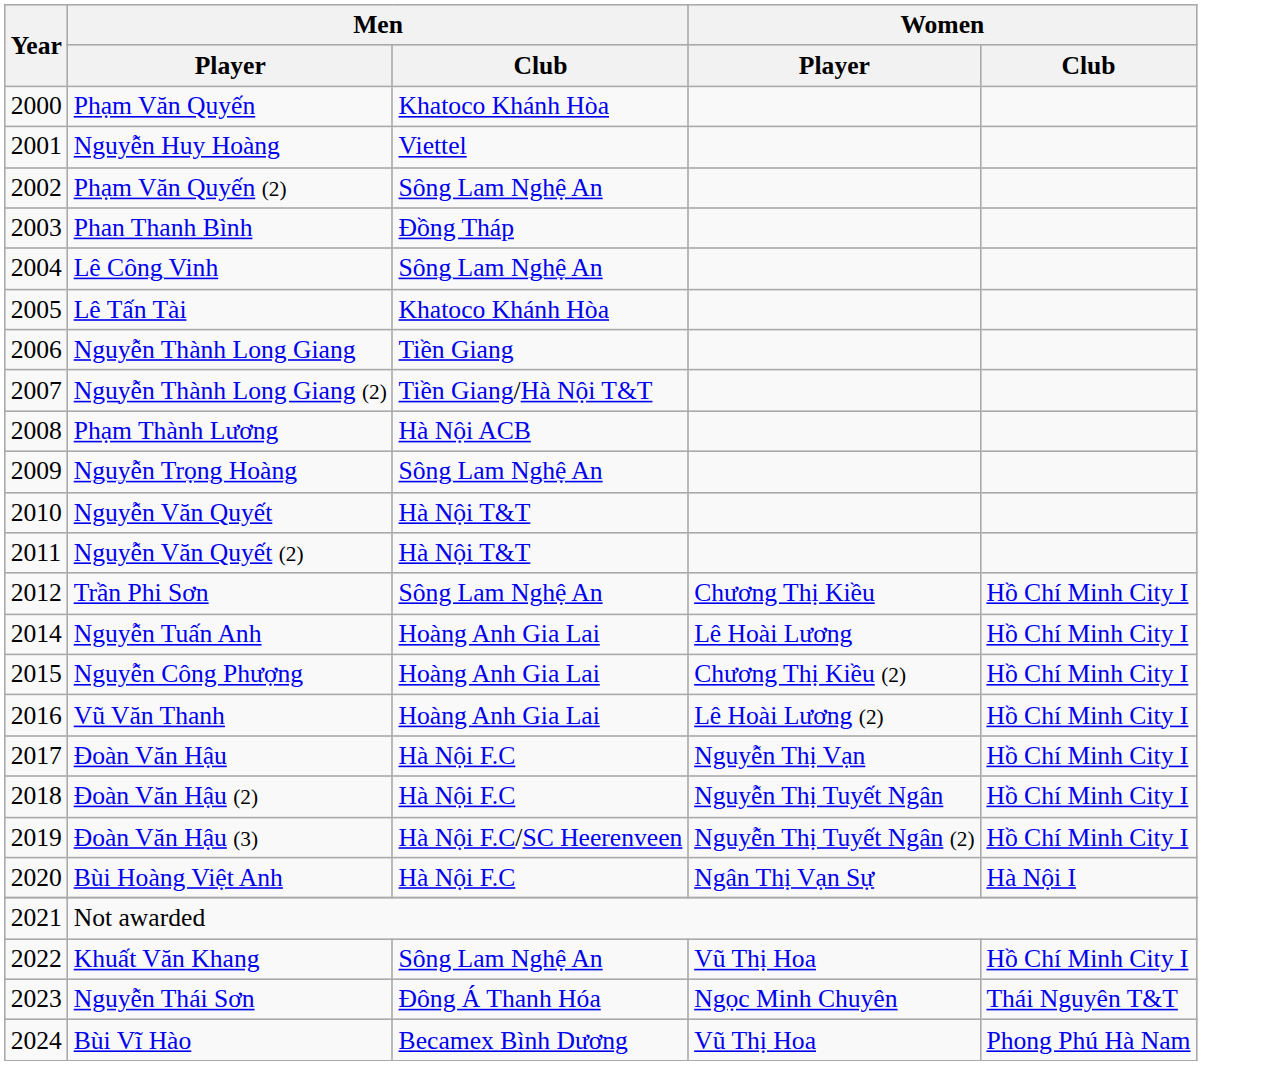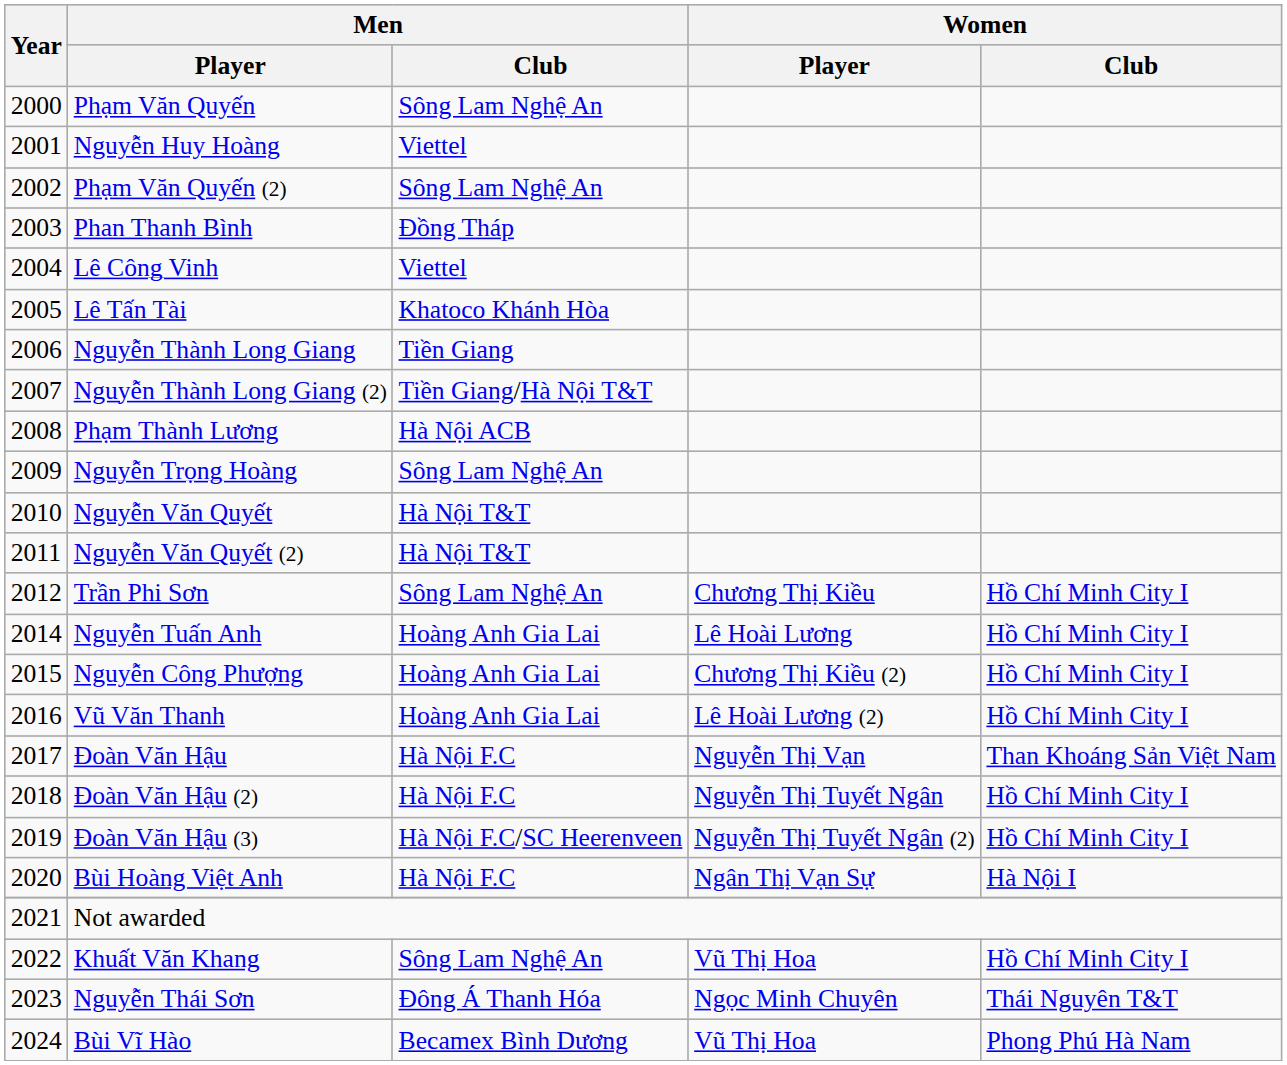Phạm Văn Quyến | Men / Club: Khatoco Khánh Hòa -> Sông Lam Nghệ An
Lê Công Vinh | Men / Club: Sông Lam Nghệ An -> Viettel
Đoàn Văn Hậu | Women / Club: Hồ Chí Minh City I -> Than Khoáng Sản Việt Nam
